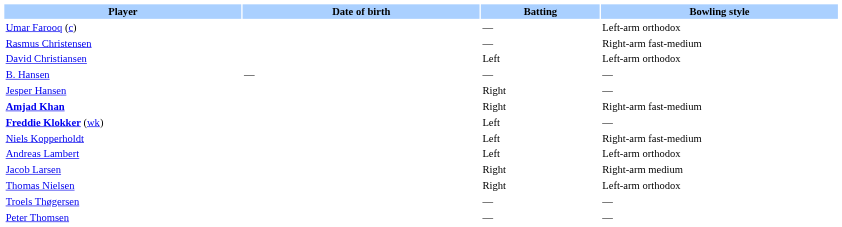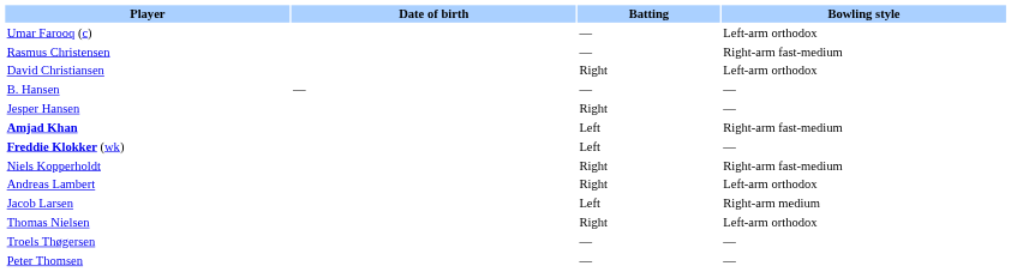David Christiansen | Batting: Left -> Right
Amjad Khan | Batting: Right -> Left
Niels Kopperholdt | Batting: Left -> Right
Andreas Lambert | Batting: Left -> Right
Jacob Larsen | Batting: Right -> Left
